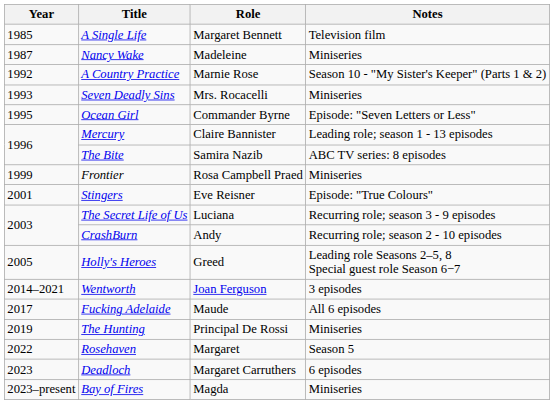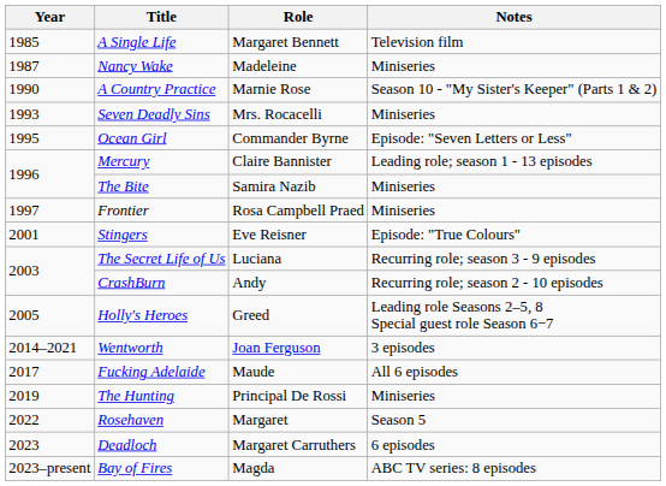A Country Practice | Year: 1992 -> 1990
The Bite | Notes: ABC TV series: 8 episodes -> Miniseries
Frontier | Year: 1999 -> 1997
Bay of Fires | Notes: Miniseries -> ABC TV series: 8 episodes
